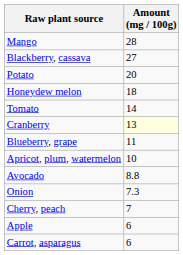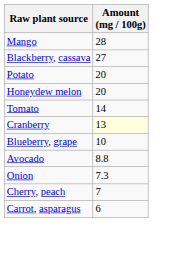Honeydew melon | Amount (mg / 100g): 18 -> 20
Blueberry, grape | Amount (mg / 100g): 11 -> 10
- row: Apricot, plum, watermelon | 10
- row: Apple | 6
